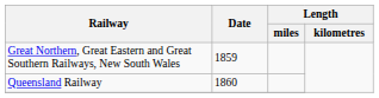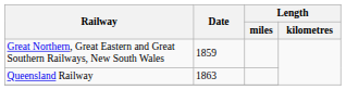Queensland Railway | Date: 1860 -> 1863
